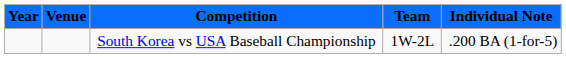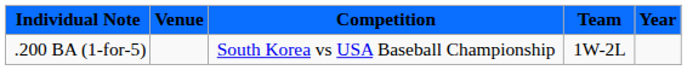columns swapped: Year <-> Individual Note
